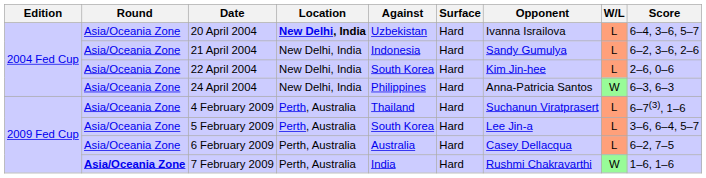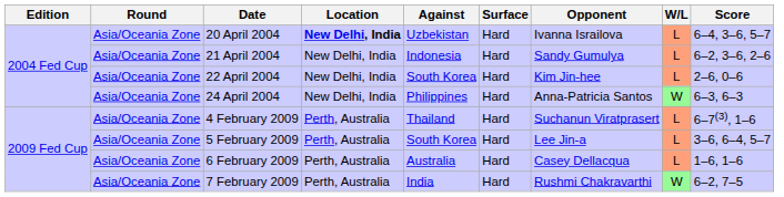6 February 2009 | Score: 6–2, 7–5 -> 1–6, 1–6
7 February 2009 | Round: bold -> normal
7 February 2009 | Score: 1–6, 1–6 -> 6–2, 7–5
